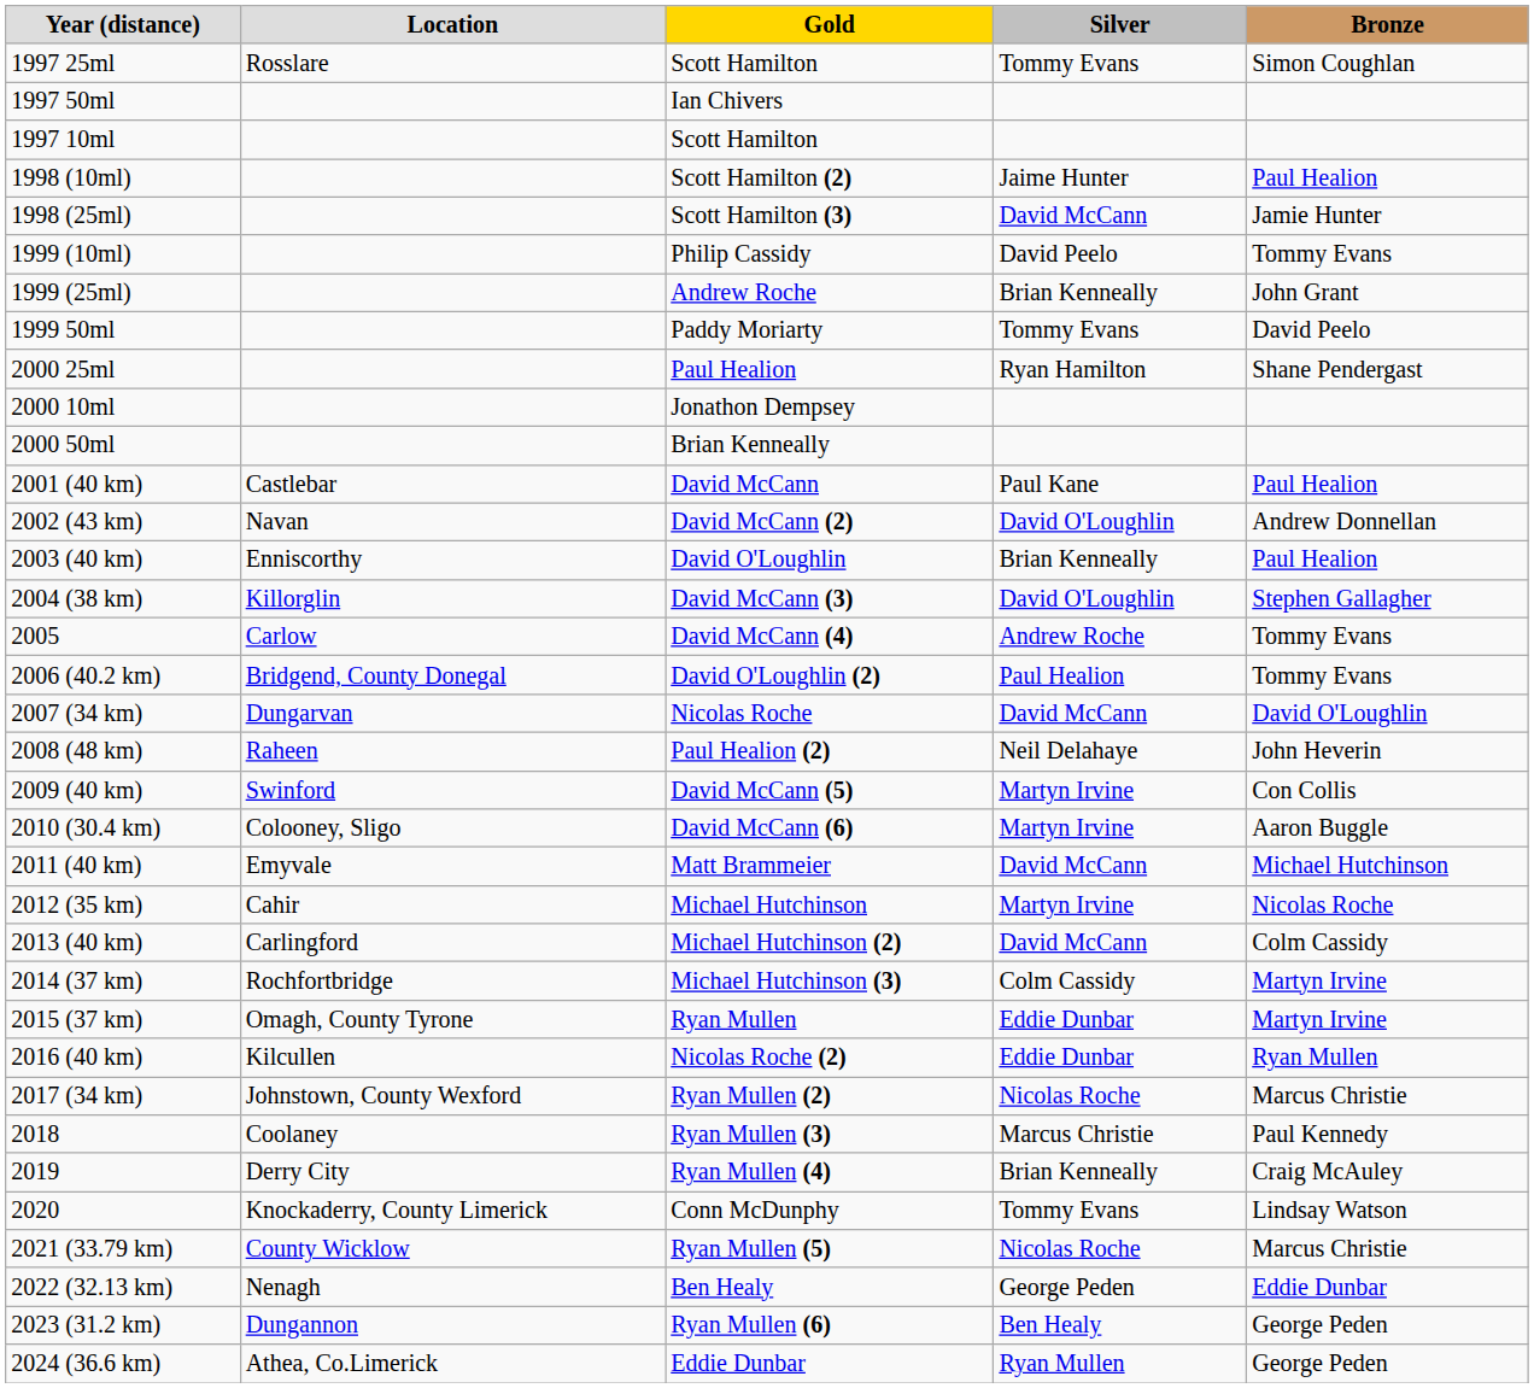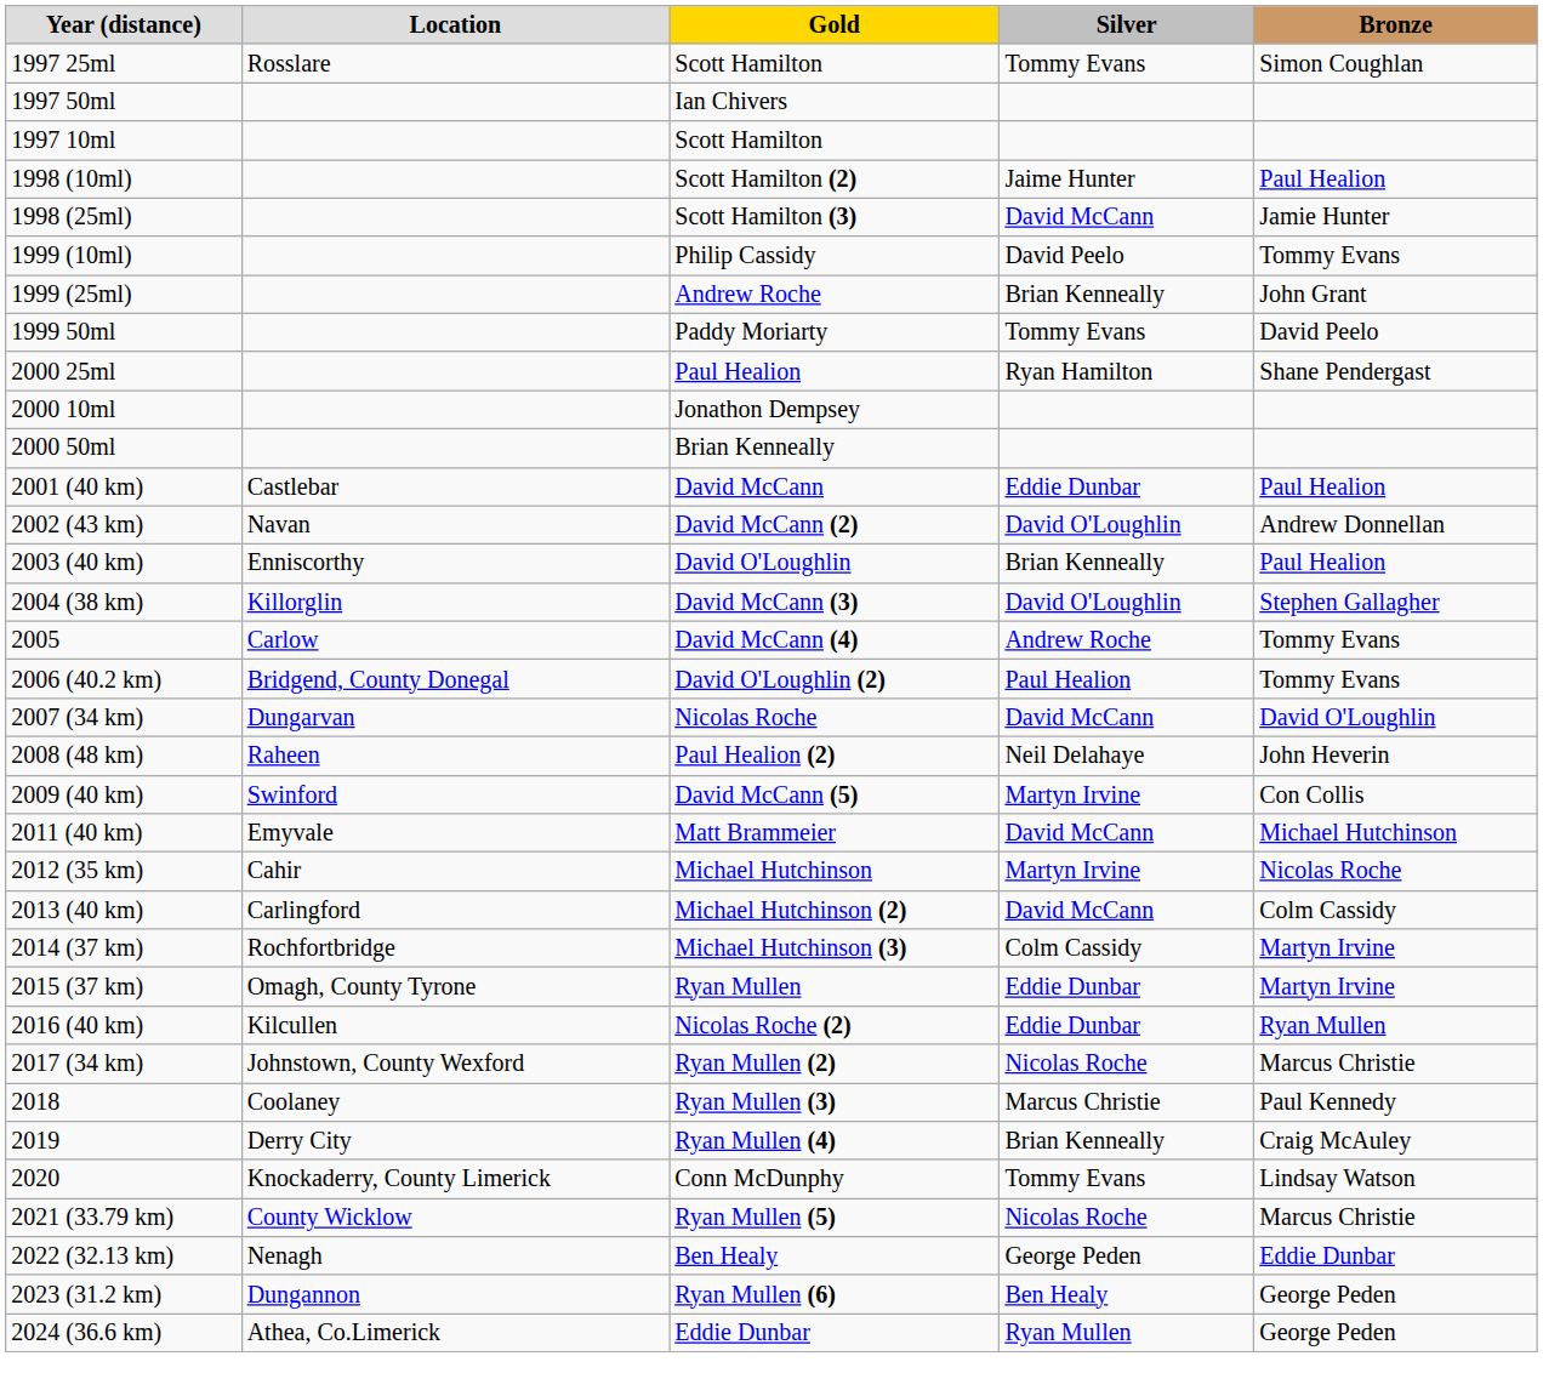2001 (40 km) | Silver: Paul Kane -> Eddie Dunbar
- row: 2010 (30.4 km) | Colooney, Sligo | David McCann (6) | Martyn Irvine | Aaron Buggle
